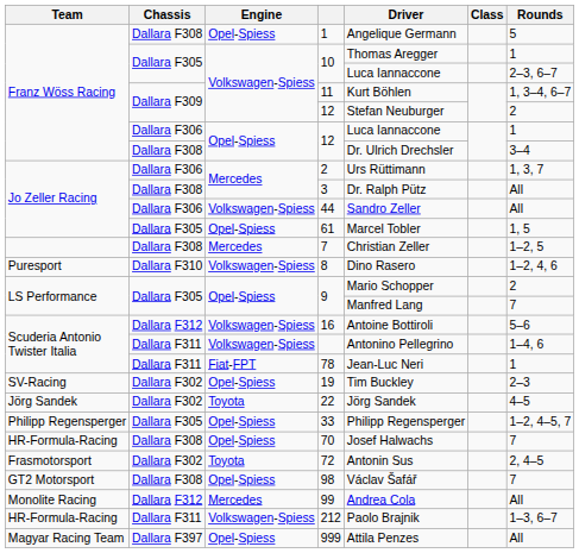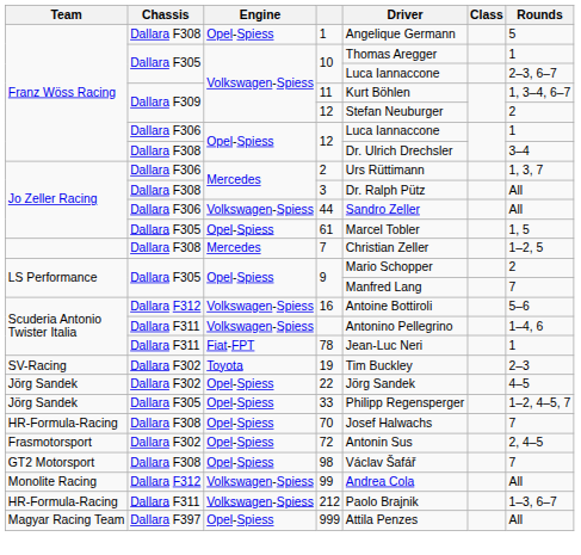- row: Puresport | Dallara F310 | Volkswagen-Spiess | 8 | Dino Rasero | 1–2, 4, 6
19 | Engine: Opel-Spiess -> Toyota
22 | Engine: Toyota -> Opel-Spiess
33 | Team: Philipp Regensperger -> Jörg Sandek
72 | Engine: Toyota -> Opel-Spiess
99 | Engine: Mercedes -> Volkswagen-Spiess
